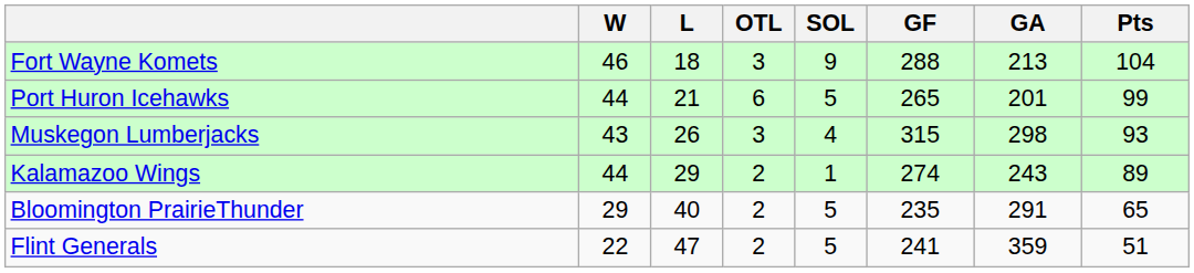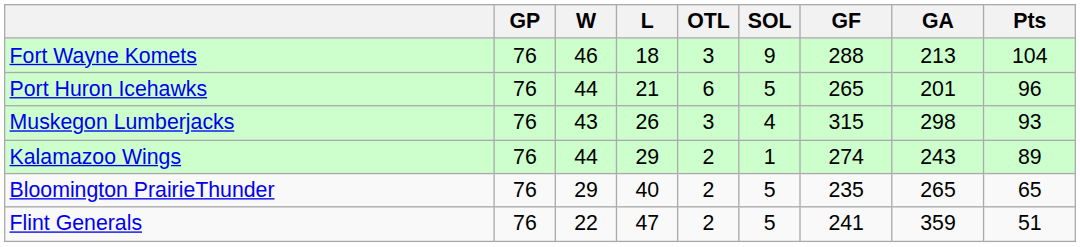+ column: GP | 76 | 76 | 76 | 76 | 76 | 76
Port Huron Icehawks | Pts: 99 -> 96
Bloomington PrairieThunder | GA: 291 -> 265
